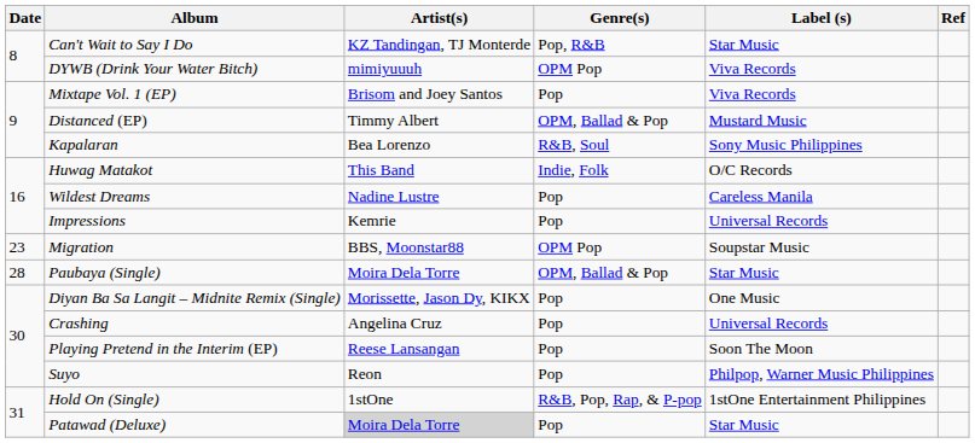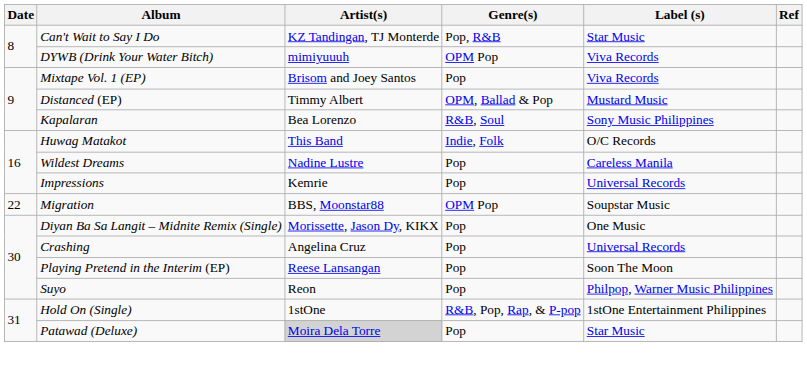Migration | Date: 23 -> 22
- row: 28 | Paubaya (Single) | Moira Dela Torre | OPM, Ballad & Pop | Star Music
